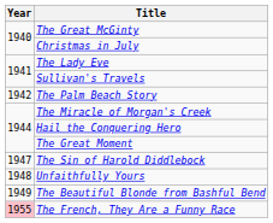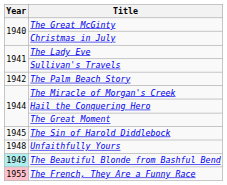The Sin of Harold Diddlebock | Year: 1947 -> 1945
The Beautiful Blonde from Bashful Bend | Year: no background -> paleturquoise background
